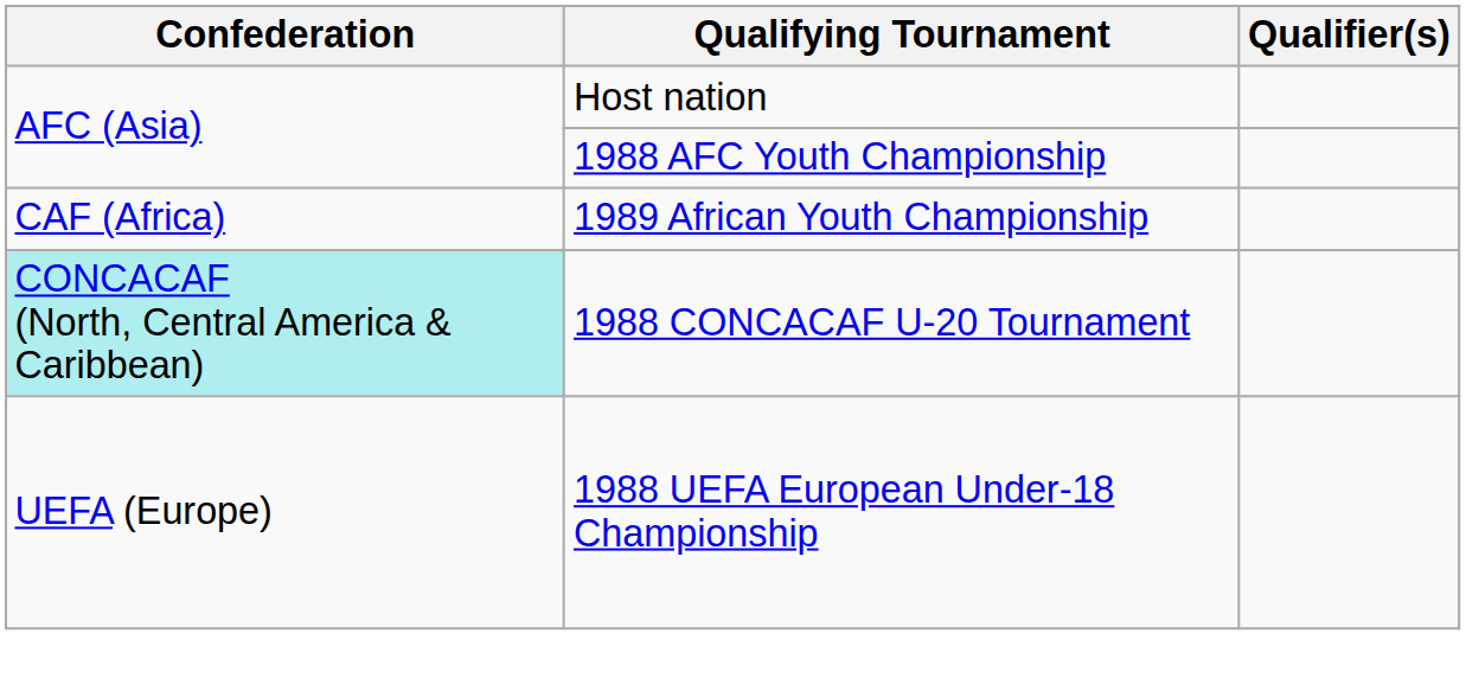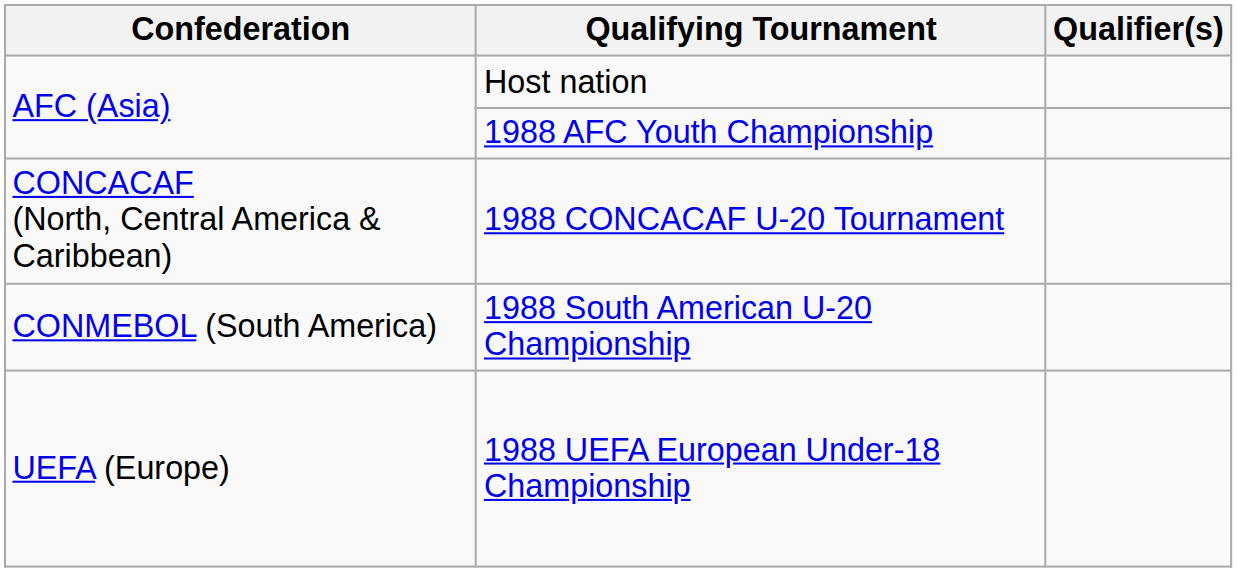- row: CAF (Africa) | 1989 African Youth Championship
1988 CONCACAF U-20 Tournament | Confederation: paleturquoise background -> no background
+ row: CONMEBOL (South America) | 1988 South American U-20 Championship
